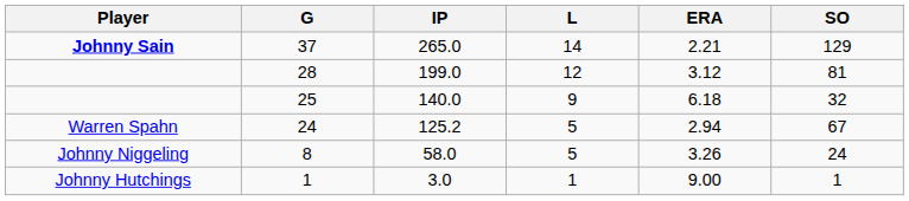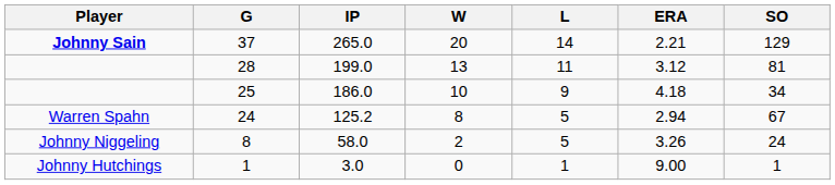+ column: W | 20 | 13 | 10 | 8 | 2 | 0
28 | L: 12 -> 11
25 | IP: 140.0 -> 186.0
25 | ERA: 6.18 -> 4.18
25 | SO: 32 -> 34
